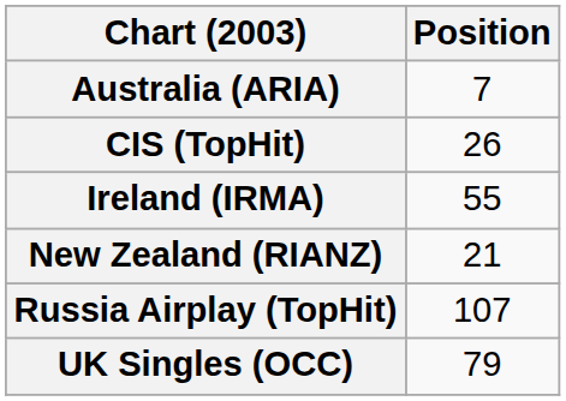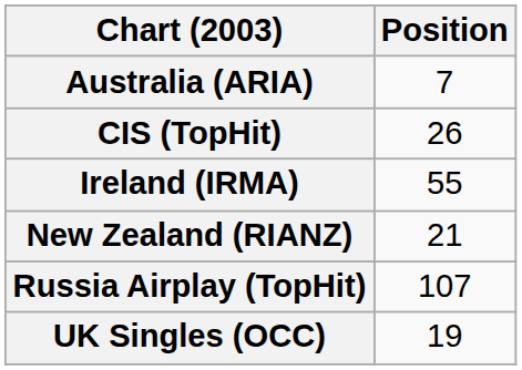UK Singles (OCC) | Position: 79 -> 19
